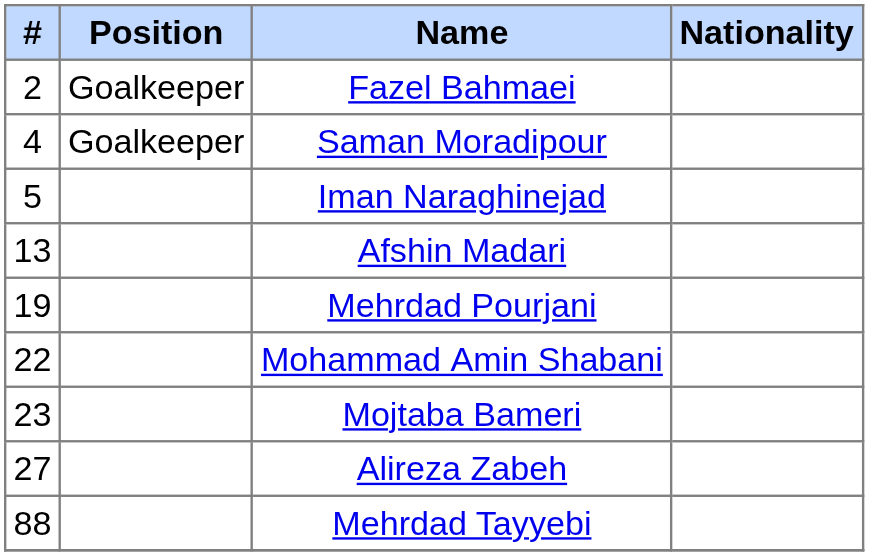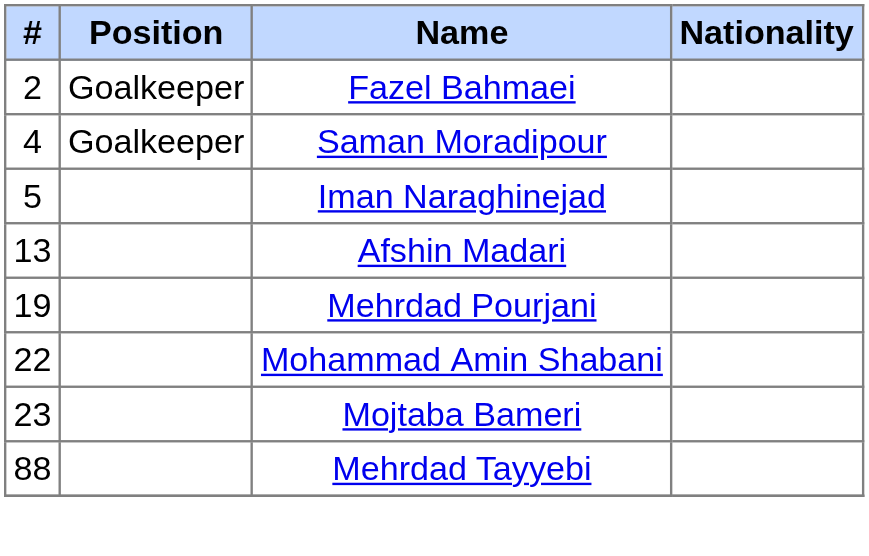- row: 27 | Alireza Zabeh
